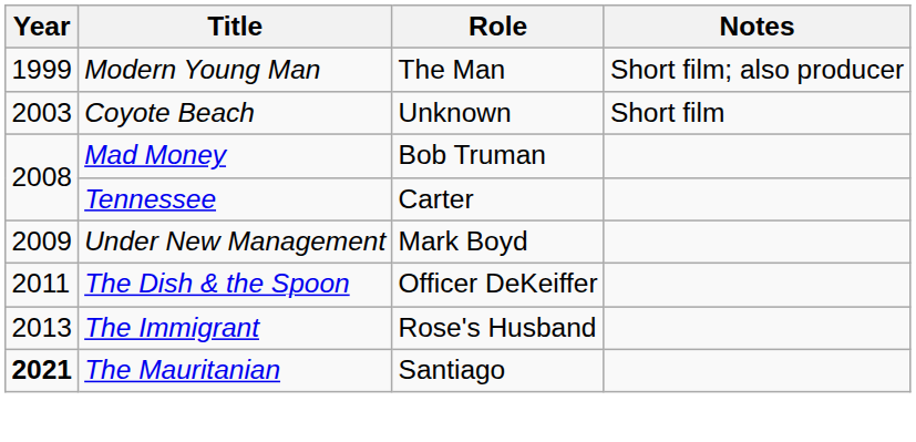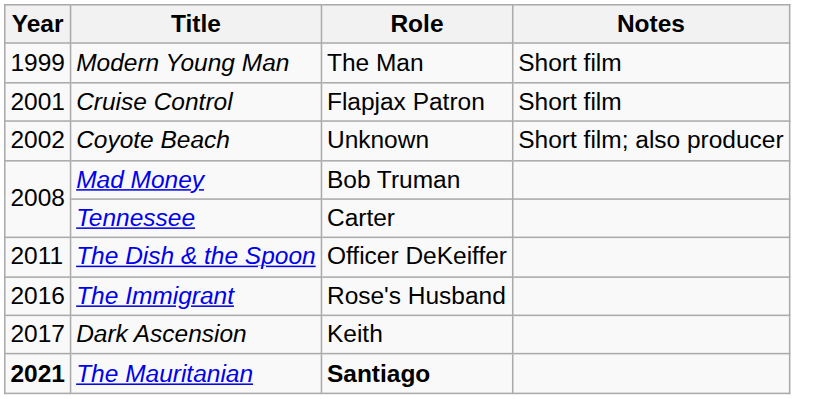Modern Young Man | Notes: Short film; also producer -> Short film
+ row: 2001 | Cruise Control | Flapjax Patron | Short film
Coyote Beach | Year: 2003 -> 2002
Coyote Beach | Notes: Short film -> Short film; also producer
- row: 2009 | Under New Management | Mark Boyd
The Immigrant | Year: 2013 -> 2016
+ row: 2017 | Dark Ascension | Keith
The Mauritanian | Role: normal -> bold
